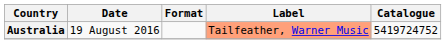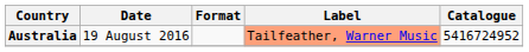Australia | Catalogue: 5419724752 -> 5416724952
